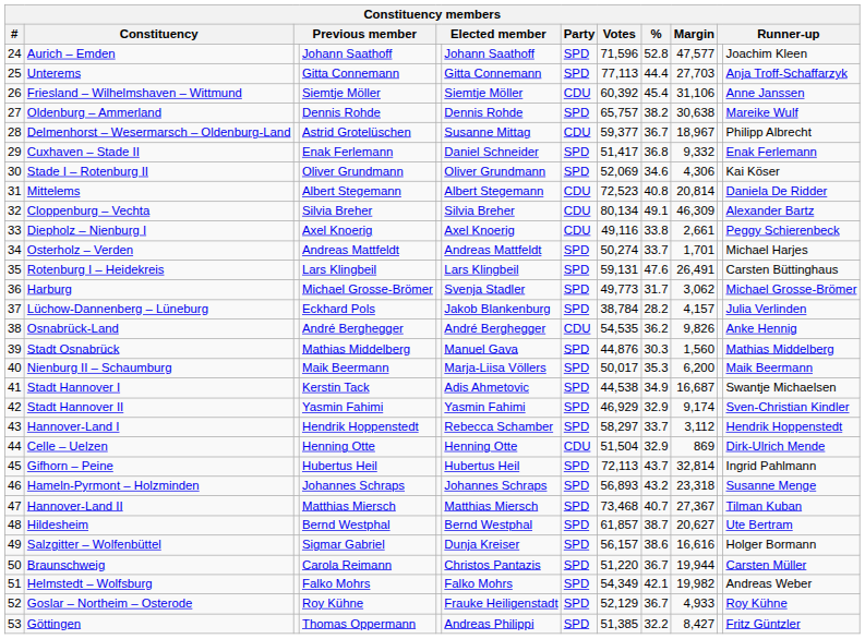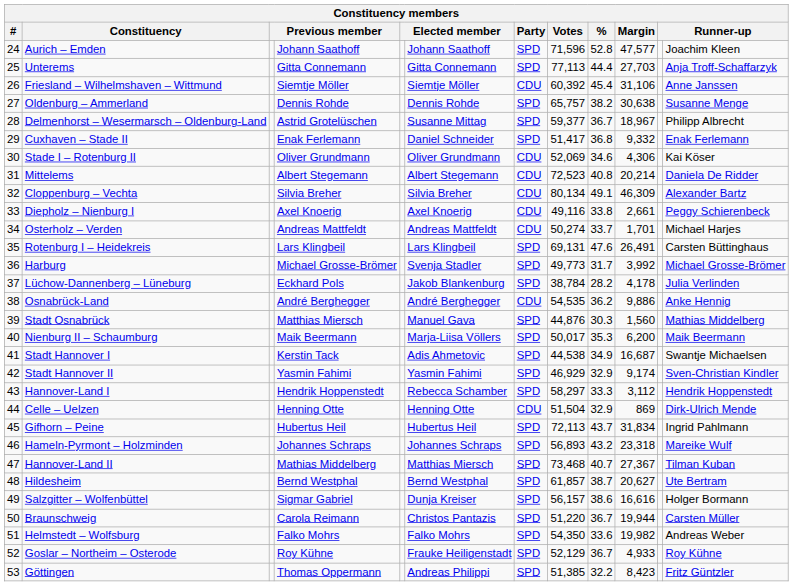Oldenburg – Ammerland | column 12: Mareike Wulf -> Susanne Menge
Delmenhorst – Wesermarsch – Oldenburg-Land | Party: CDU -> SPD
Stade I – Rotenburg II | Party: SPD -> CDU
Mittelems | Margin: 20,814 -> 20,214
Osterholz – Verden | Party: SPD -> CDU
Rotenburg I – Heidekreis | Votes: 59,131 -> 69,131
Harburg | Margin: 3,062 -> 3,992
Lüchow-Dannenberg – Lüneburg | Margin: 4,157 -> 4,178
Osnabrück-Land | Margin: 9,826 -> 9,886
Stadt Osnabrück | column 4: Mathias Middelberg -> Matthias Miersch
Hannover-Land I | %: 33.7 -> 33.3
Gifhorn – Peine | Margin: 32,814 -> 31,834
Hameln-Pyrmont – Holzminden | column 12: Susanne Menge -> Mareike Wulf
Hannover-Land II | column 4: Matthias Miersch -> Mathias Middelberg
Helmstedt – Wolfsburg | Votes: 54,349 -> 54,350
Helmstedt – Wolfsburg | %: 42.1 -> 33.6
Göttingen | Margin: 8,427 -> 8,423
